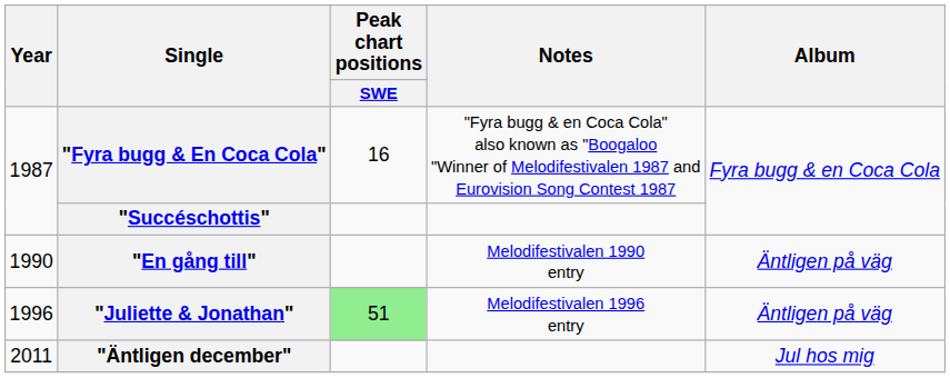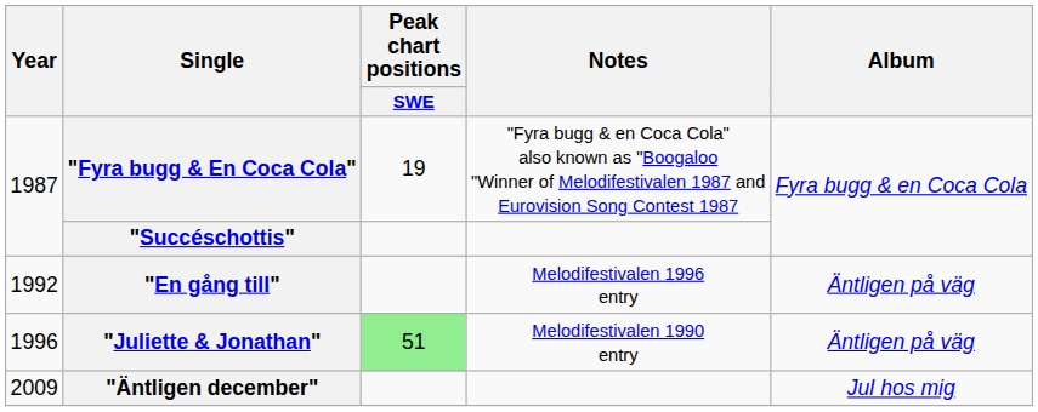"Fyra bugg & En Coca Cola" | Peak chart positions / SWE: 16 -> 19
"En gång till" | Year: 1990 -> 1992
"En gång till" | Notes: Melodifestivalen 1990 entry -> Melodifestivalen 1996 entry
"Juliette & Jonathan" | Notes: Melodifestivalen 1996 entry -> Melodifestivalen 1990 entry
"Äntligen december" | Year: 2011 -> 2009
